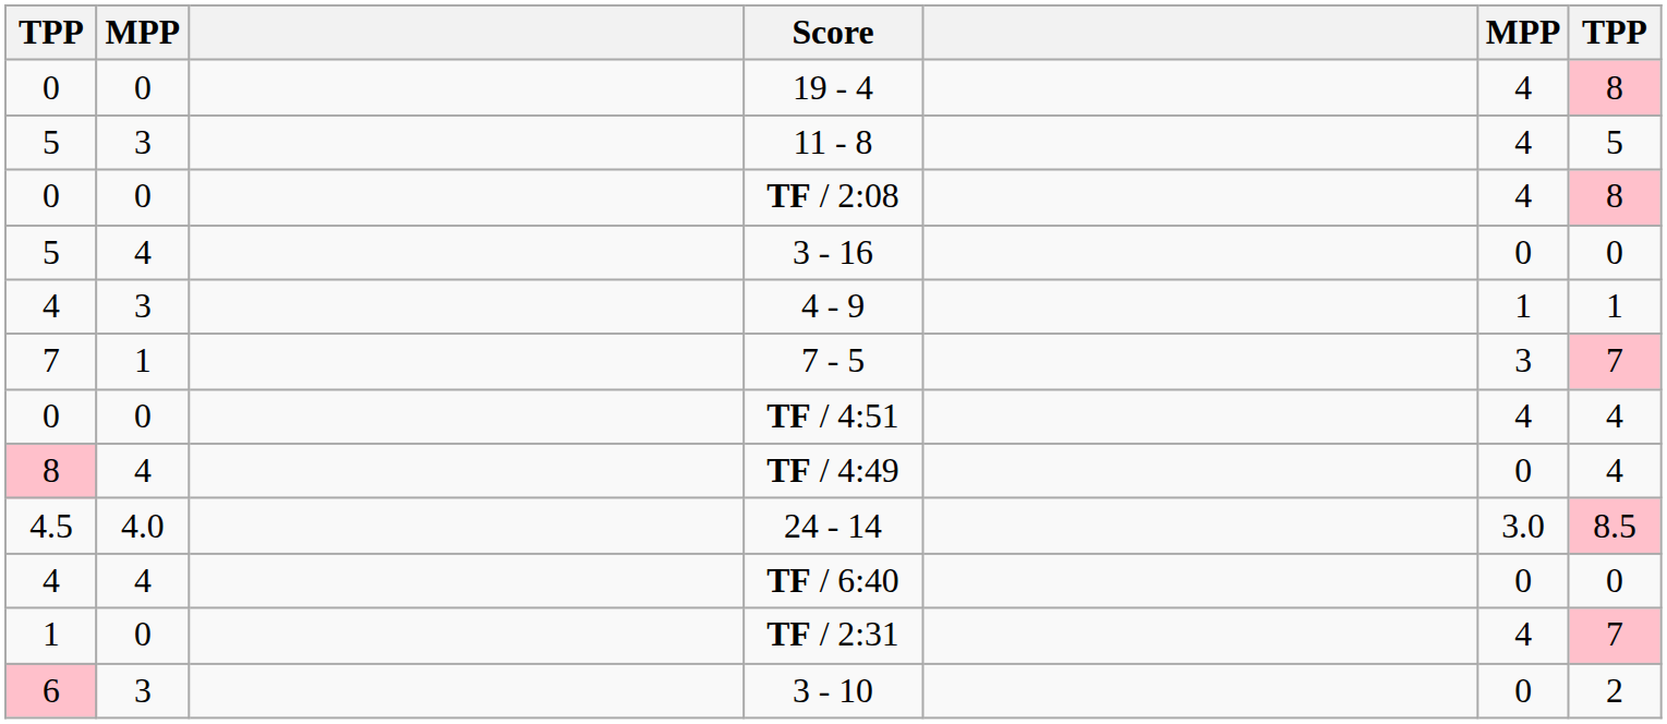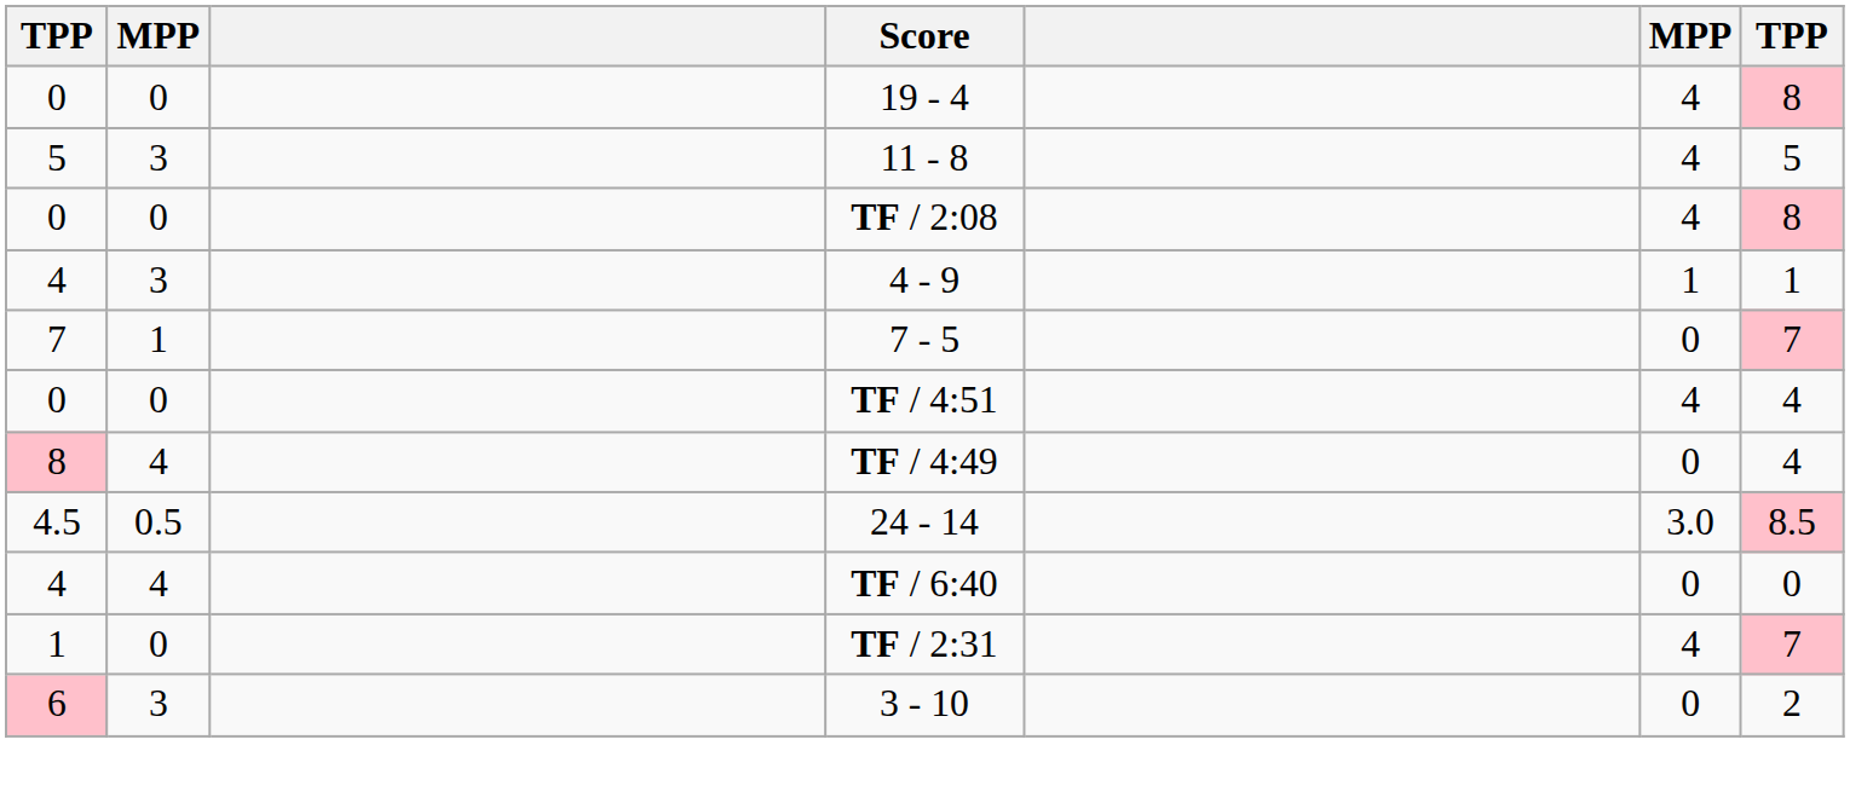- row: 5 | 4 | 3 - 16 | 0 | 0
7 - 5 | column 6: 3 -> 0
24 - 14 | column 2: 4.0 -> 0.5
